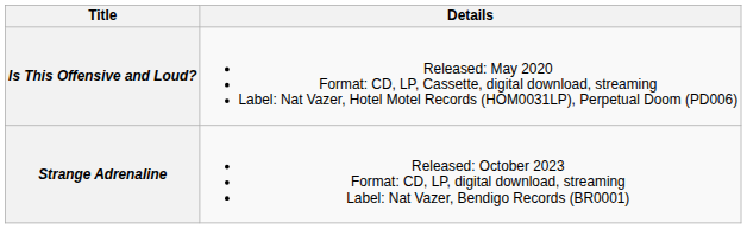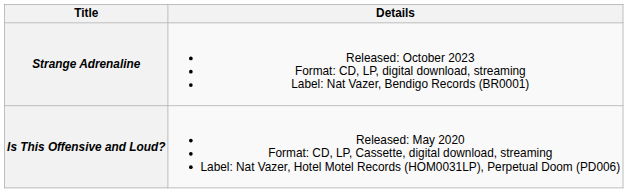rows swapped: Is This Offensive and Loud? <-> Strange Adrenaline
